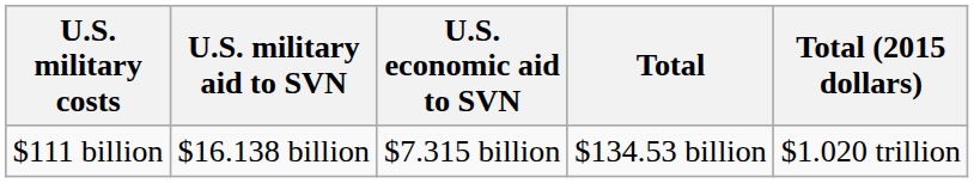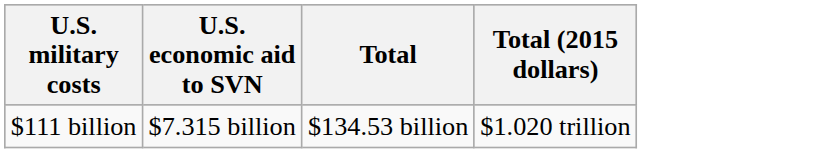- column: U.S. military aid to SVN | $16.138 billion
